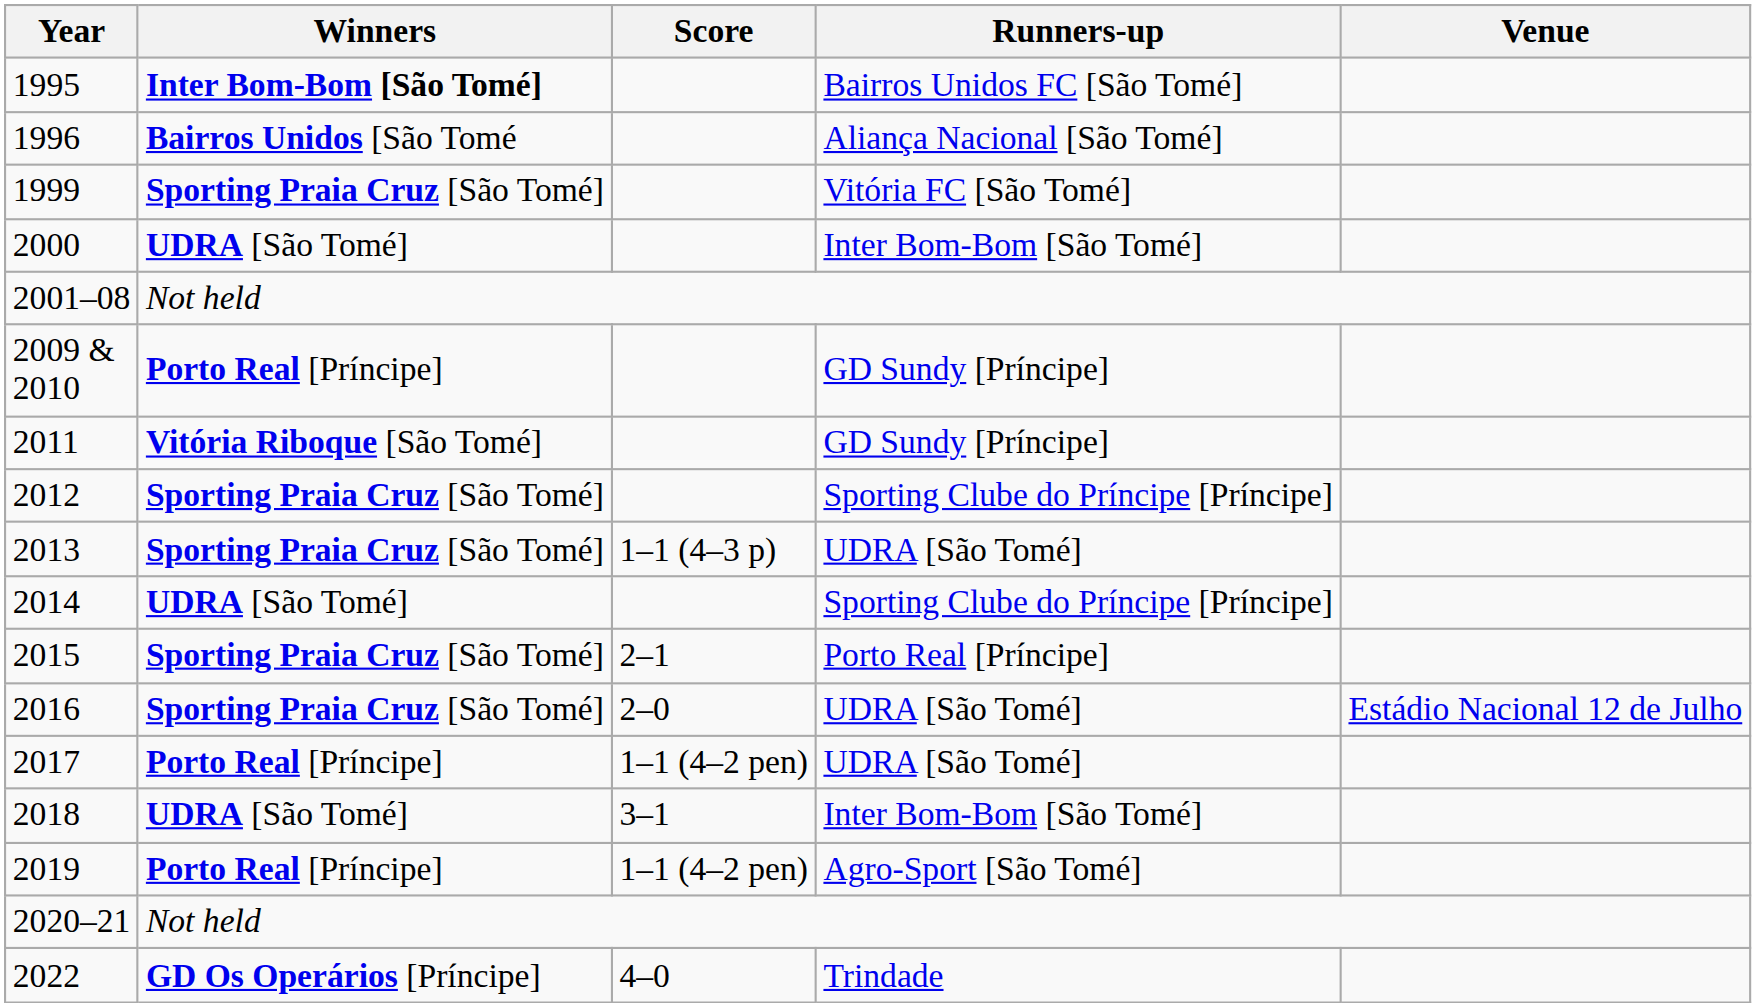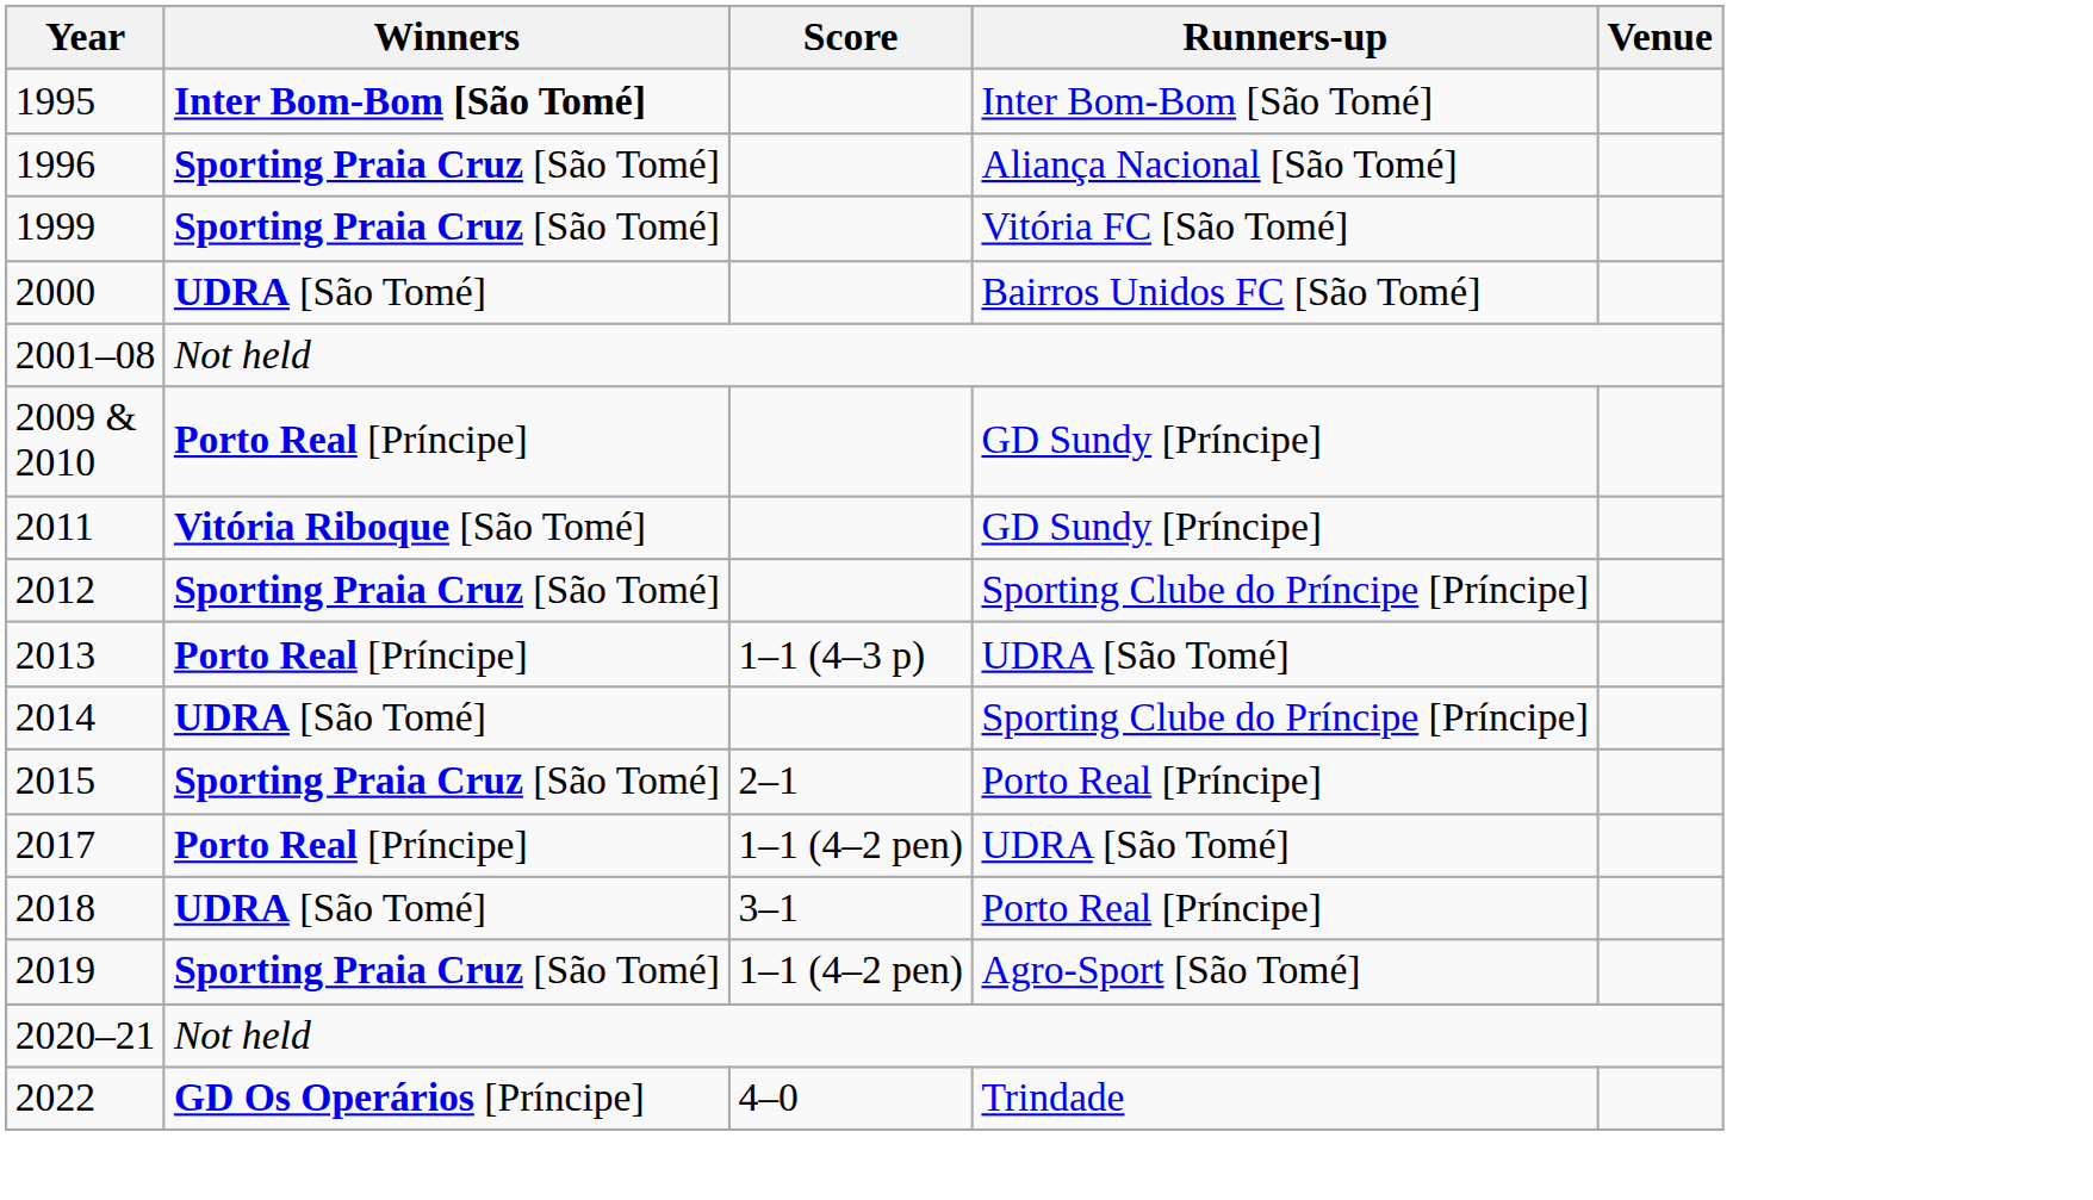1995 | Runners-up: Bairros Unidos FC [São Tomé] -> Inter Bom-Bom [São Tomé]
1996 | Winners: Bairros Unidos [São Tomé -> Sporting Praia Cruz [São Tomé]
2000 | Runners-up: Inter Bom-Bom [São Tomé] -> Bairros Unidos FC [São Tomé]
2013 | Winners: Sporting Praia Cruz [São Tomé] -> Porto Real [Príncipe]
- row: 2016 | Sporting Praia Cruz [São Tomé] | 2–0 | UDRA [São Tomé] | Estádio Nacional 12 de Julho
2018 | Runners-up: Inter Bom-Bom [São Tomé] -> Porto Real [Príncipe]
2019 | Winners: Porto Real [Príncipe] -> Sporting Praia Cruz [São Tomé]
